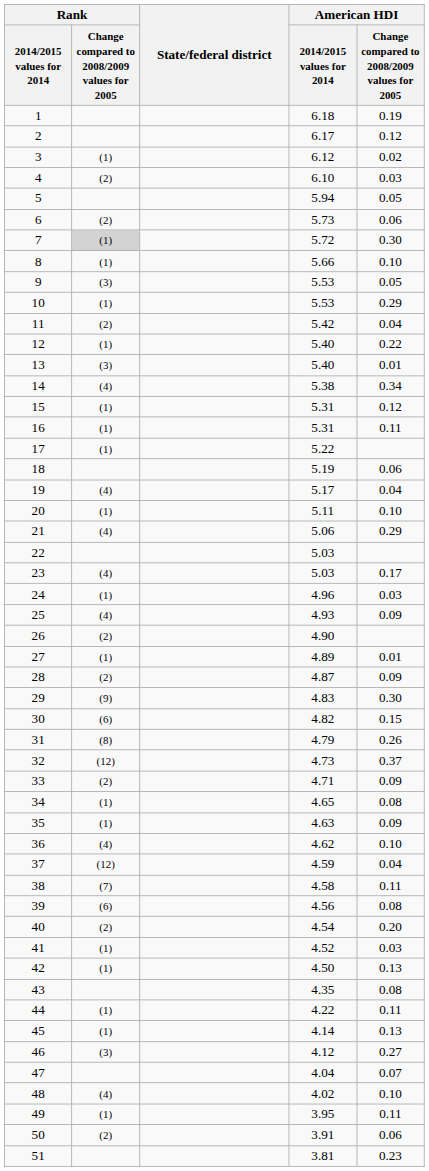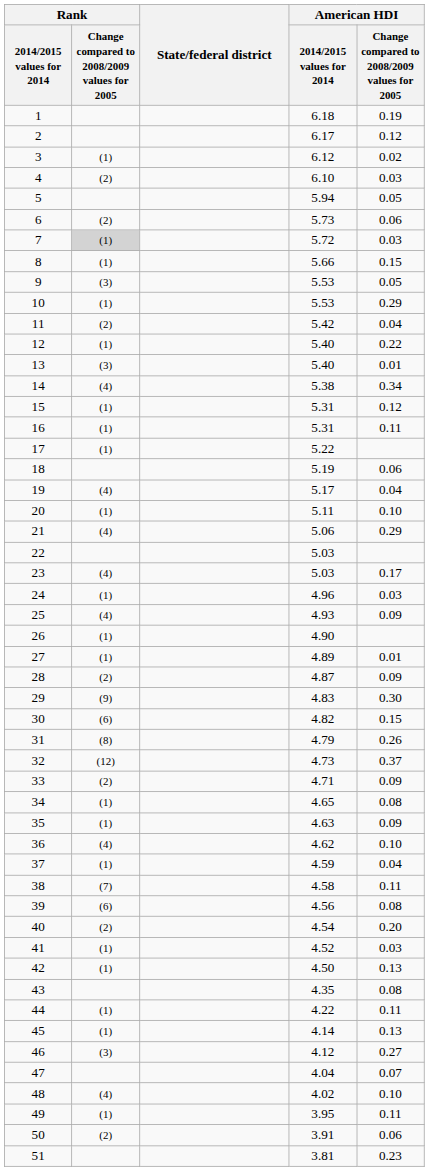7 | American HDI / Change compared to 2008/2009 values for 2005: 0.30 -> 0.03
8 | American HDI / Change compared to 2008/2009 values for 2005: 0.10 -> 0.15
26 | Rank / Change compared to 2008/2009 values for 2005: (2) -> (1)
37 | Rank / Change compared to 2008/2009 values for 2005: (12) -> (1)
